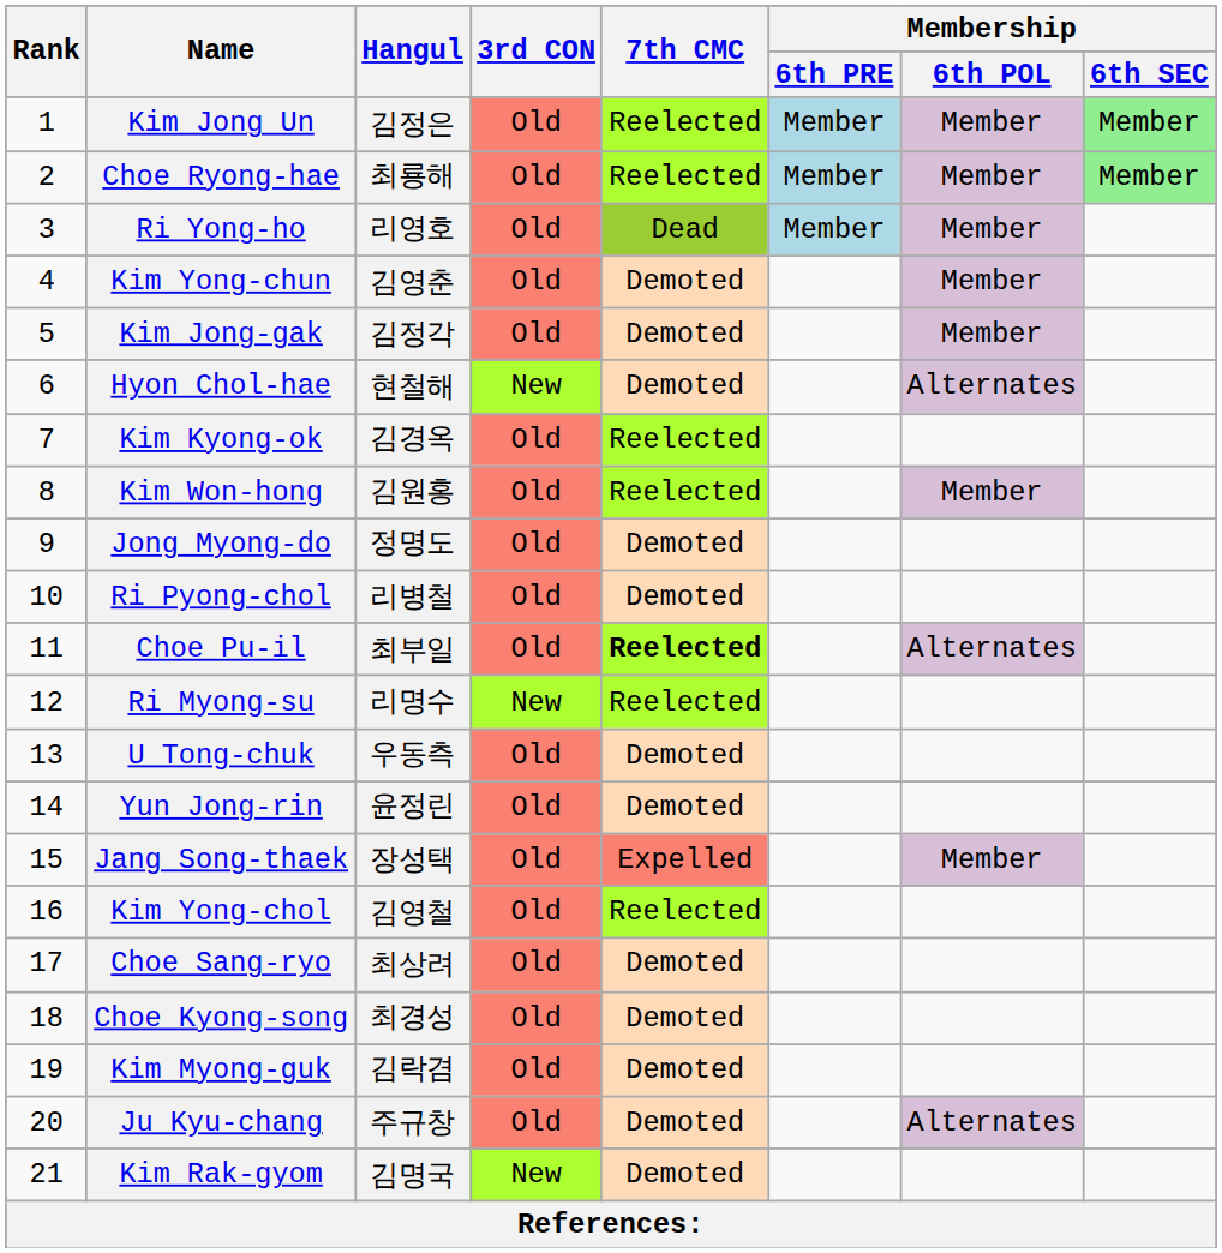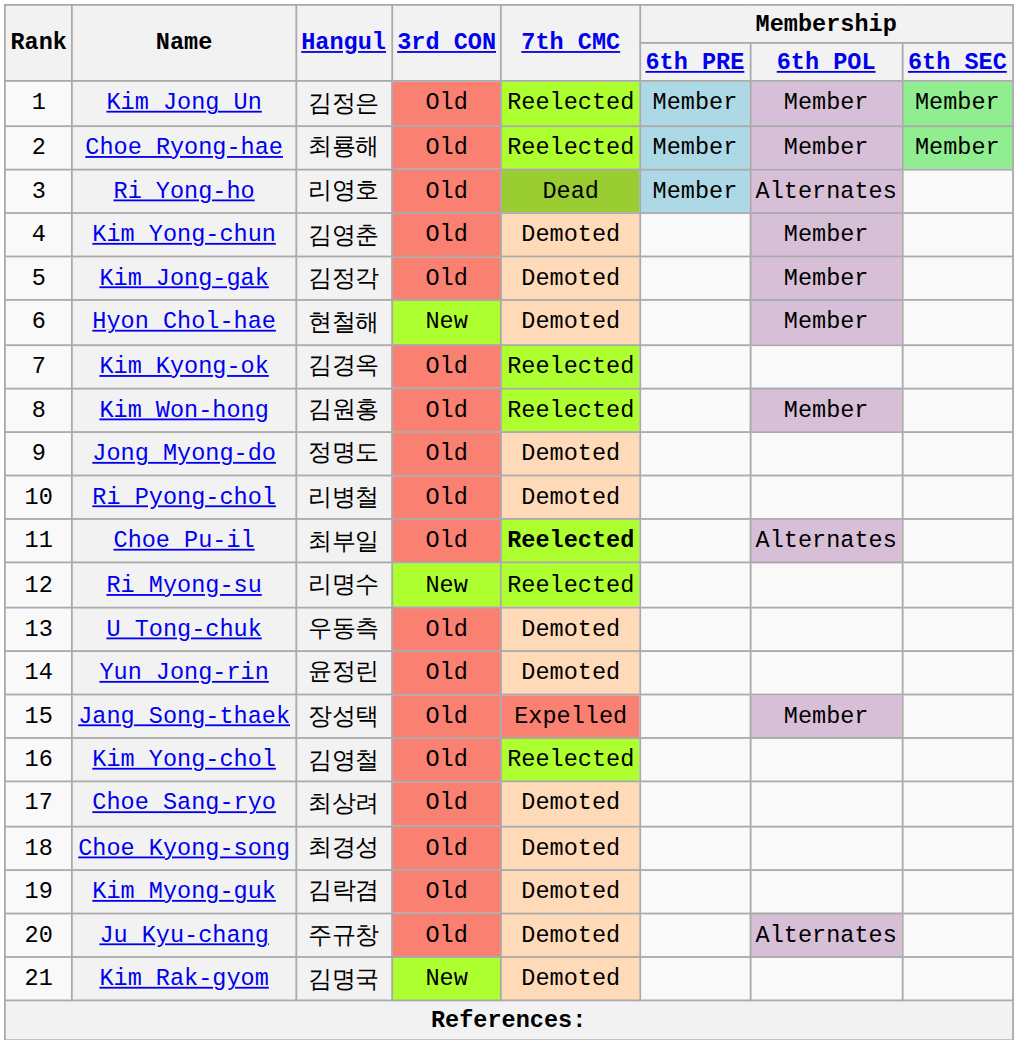Ri Yong-ho | Membership / 6th POL: Member -> Alternates
Hyon Chol-hae | Membership / 6th POL: Alternates -> Member
